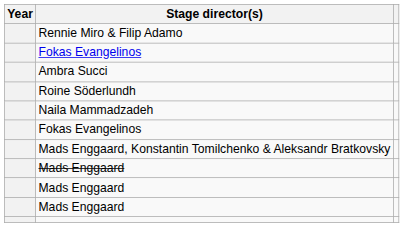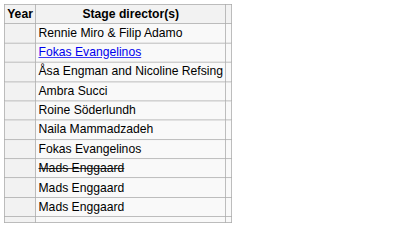+ row: Åsa Engman and Nicoline Refsing
- row: Mads Enggaard, Konstantin Tomilchenko & Aleksandr Bratkovsky
